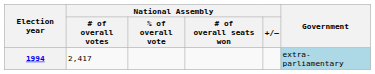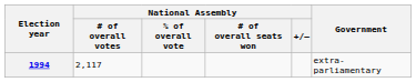1994 | National Assembly / # of overall votes: 2,417 -> 2,117
1994 | Government: lightblue background -> no background
